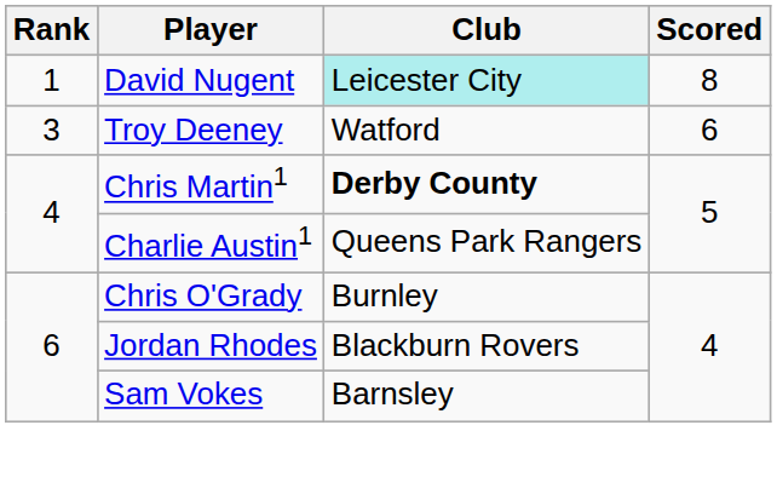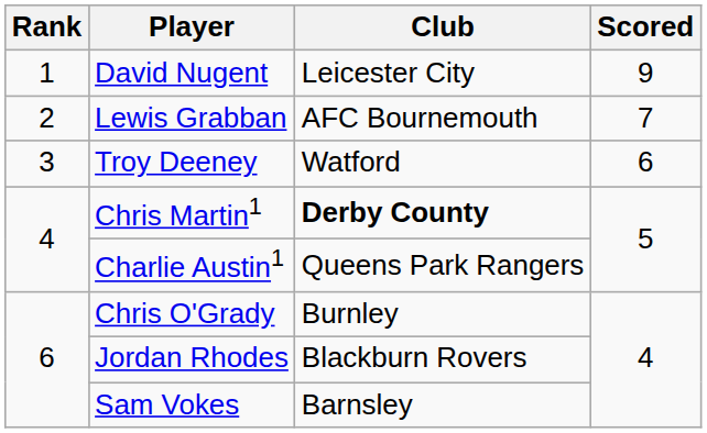David Nugent | Club: paleturquoise background -> no background
David Nugent | Scored: 8 -> 9
+ row: 2 | Lewis Grabban | AFC Bournemouth | 7
